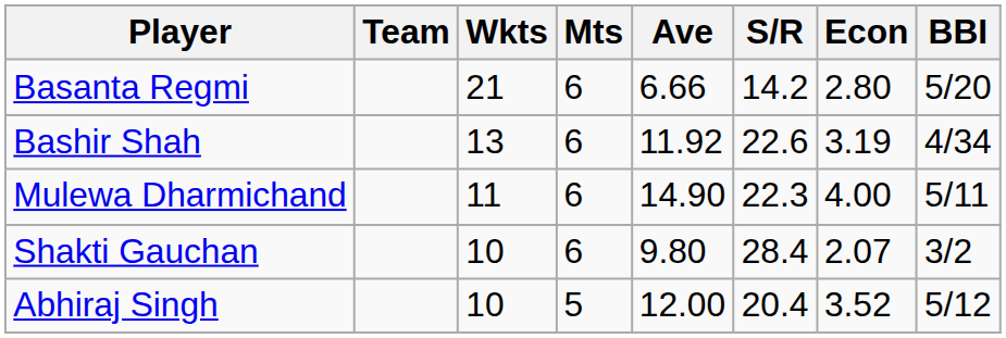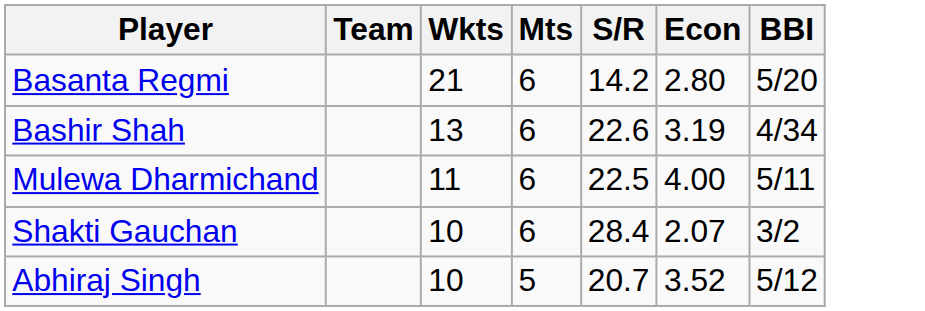- column: Ave | 6.66 | 11.92 | 14.90 | 9.80 | 12.00
Mulewa Dharmichand | S/R: 22.3 -> 22.5
Abhiraj Singh | S/R: 20.4 -> 20.7
